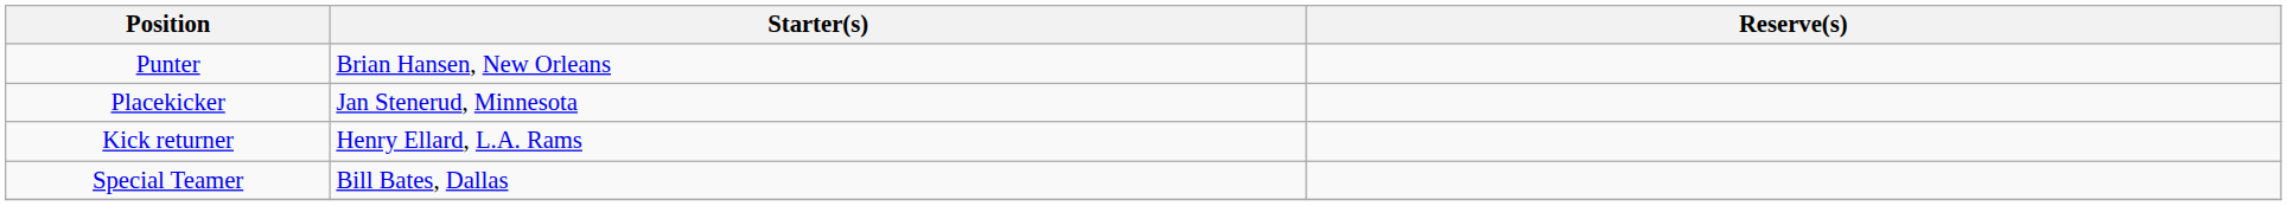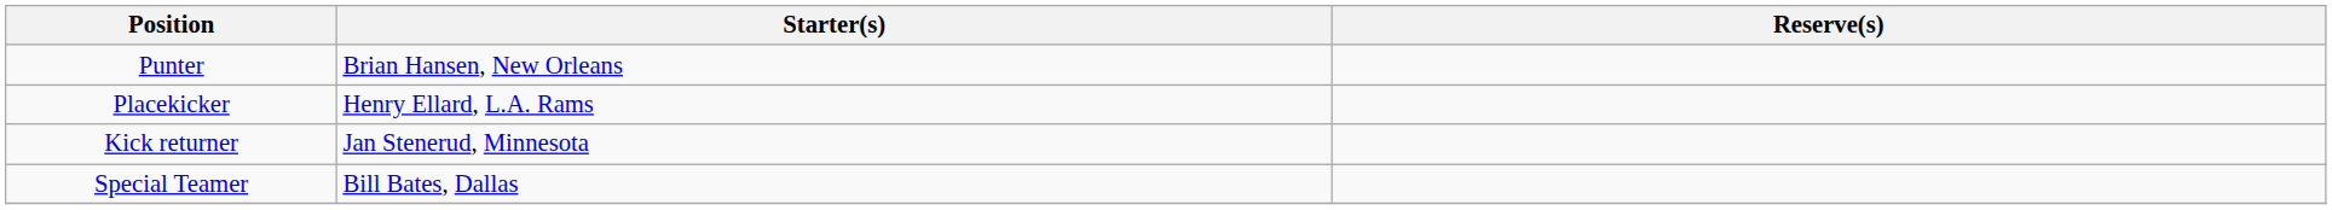Placekicker | Starter(s): Jan Stenerud, Minnesota -> Henry Ellard, L.A. Rams
Kick returner | Starter(s): Henry Ellard, L.A. Rams -> Jan Stenerud, Minnesota
